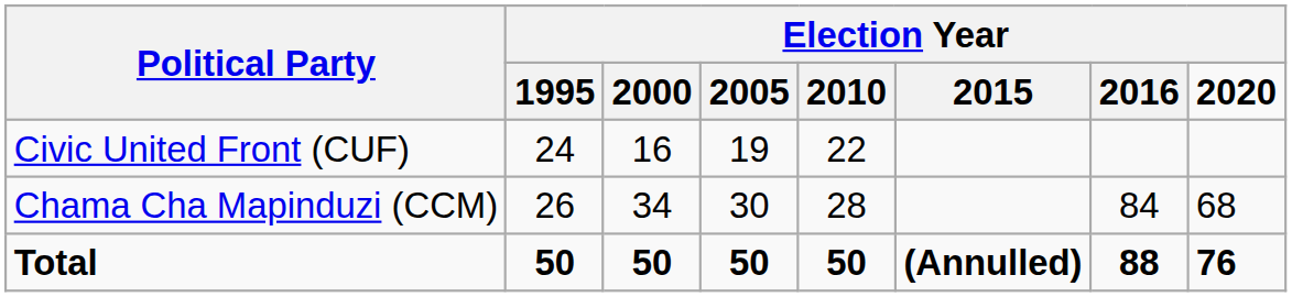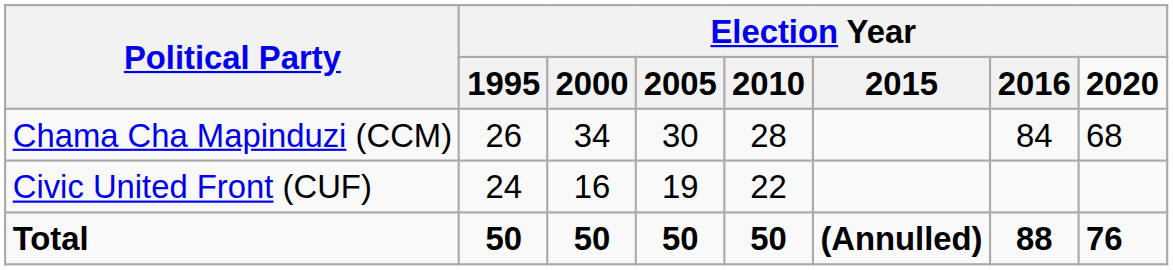rows swapped: Chama Cha Mapinduzi (CCM) <-> Civic United Front (CUF)
